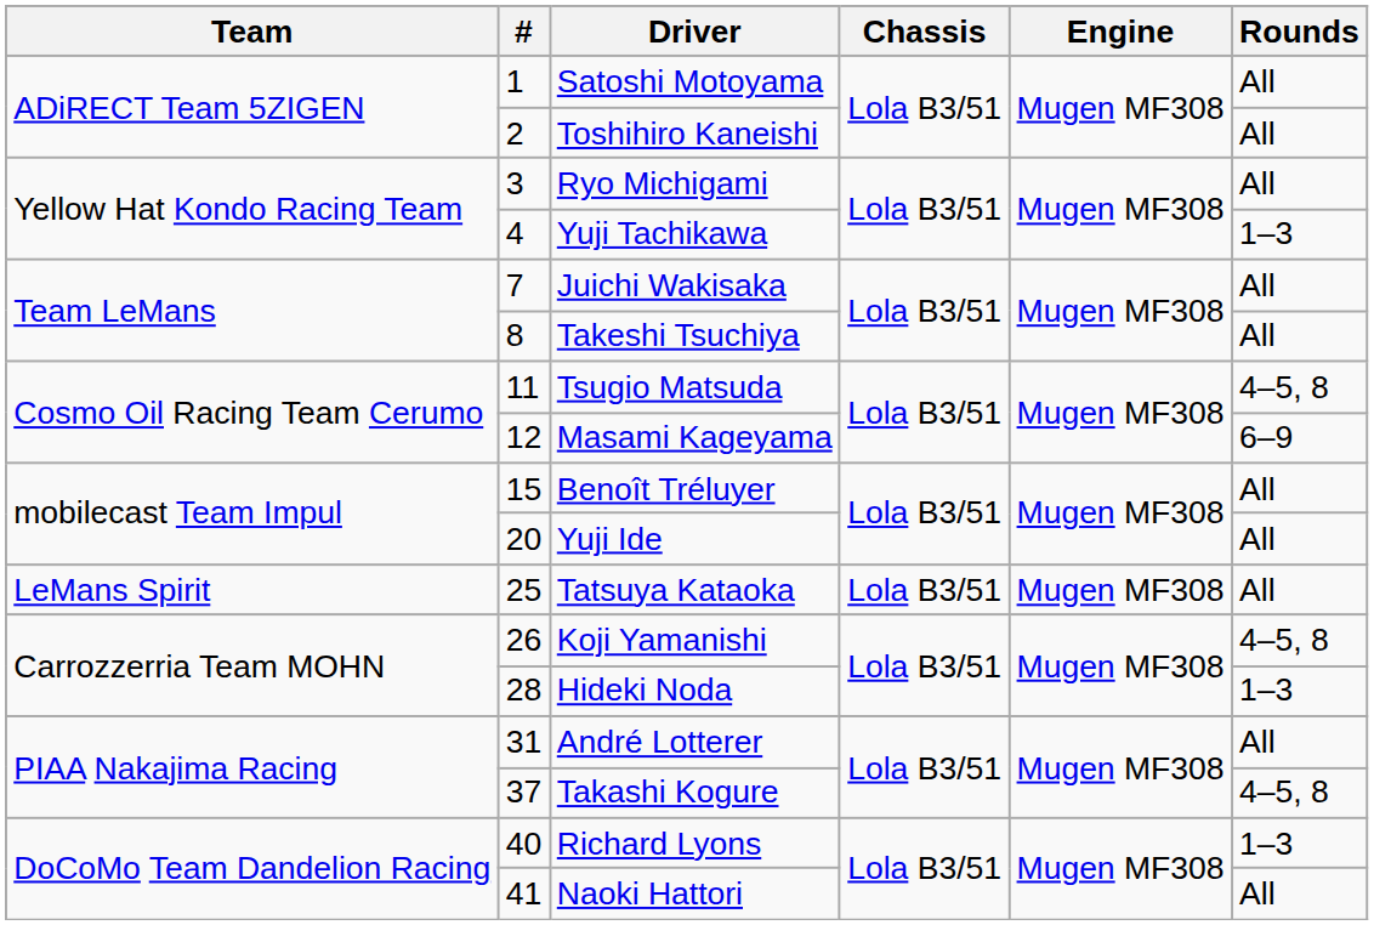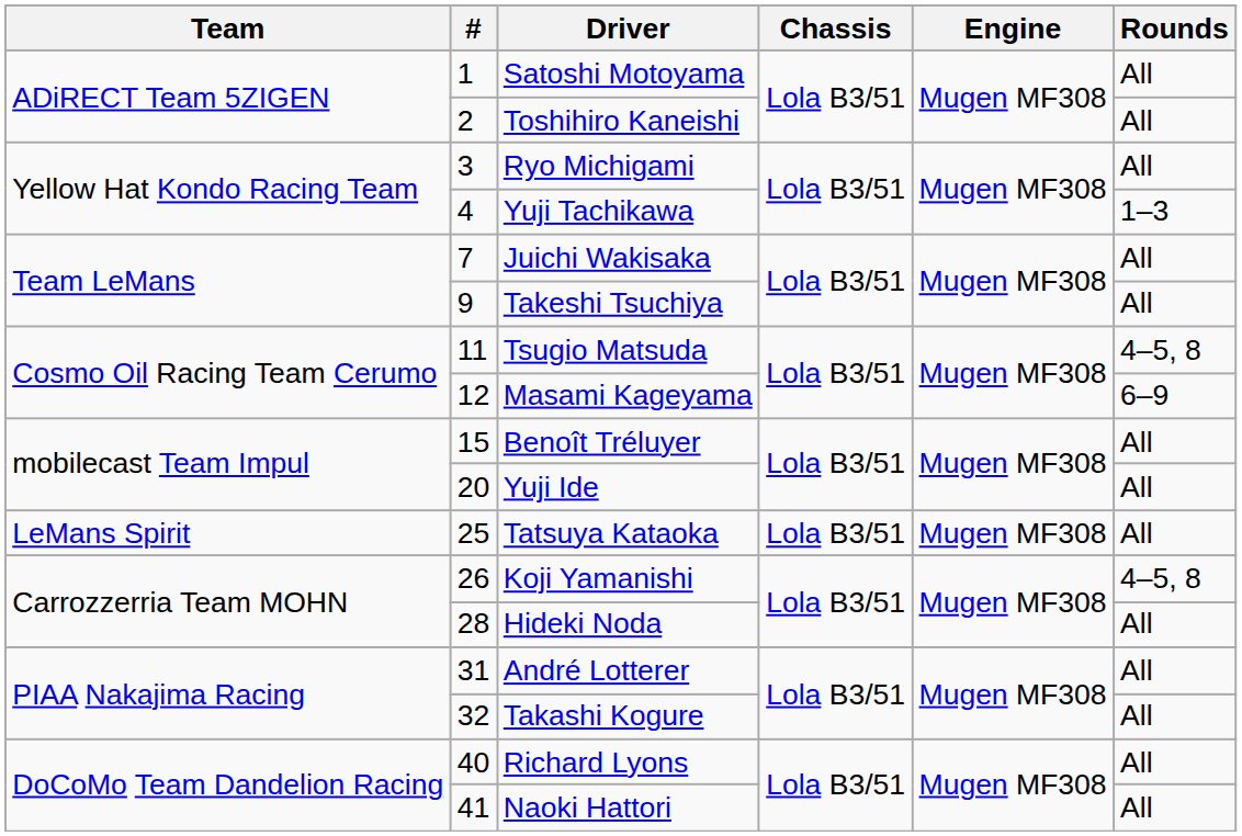Takeshi Tsuchiya | #: 8 -> 9
Hideki Noda | Rounds: 1–3 -> All
Takashi Kogure | #: 37 -> 32
Takashi Kogure | Rounds: 4–5, 8 -> All
Richard Lyons | Rounds: 1–3 -> All
